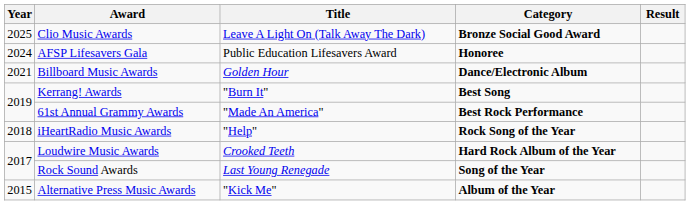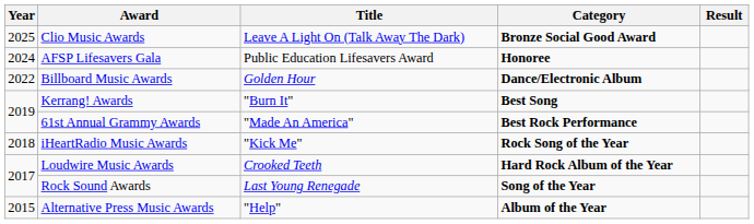Billboard Music Awards | Year: 2021 -> 2022
iHeartRadio Music Awards | Title: "Help" -> "Kick Me"
Alternative Press Music Awards | Title: "Kick Me" -> "Help"
